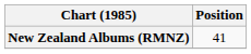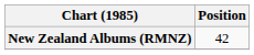New Zealand Albums (RMNZ) | Position: 41 -> 42
